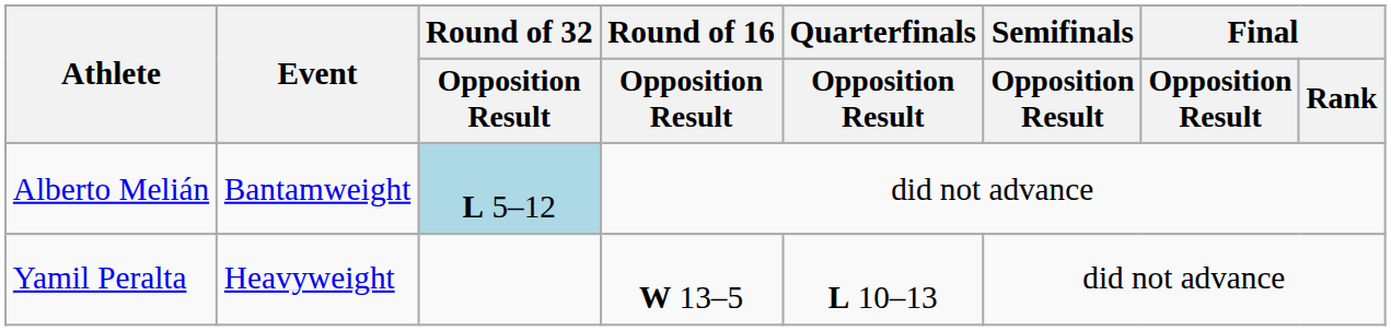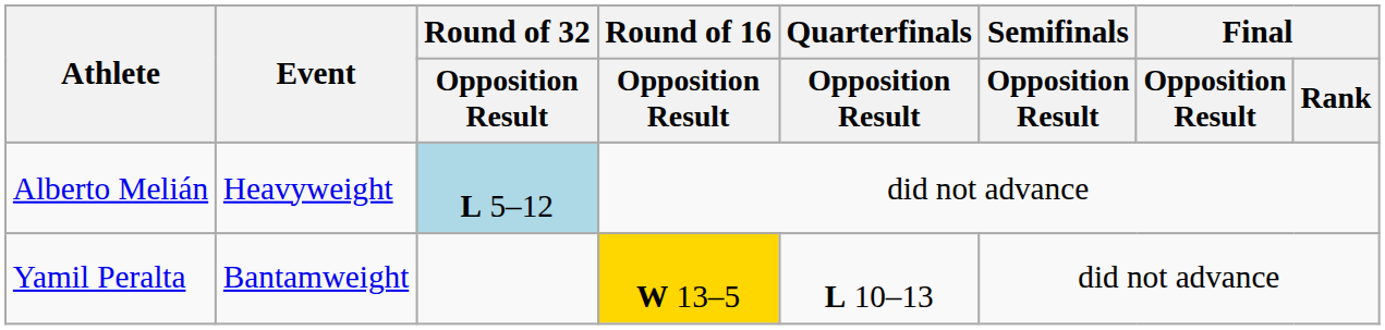Alberto Melián | Event: Bantamweight -> Heavyweight
Yamil Peralta | Event: Heavyweight -> Bantamweight
Yamil Peralta | Round of 16 / Opposition Result: no background -> gold background
